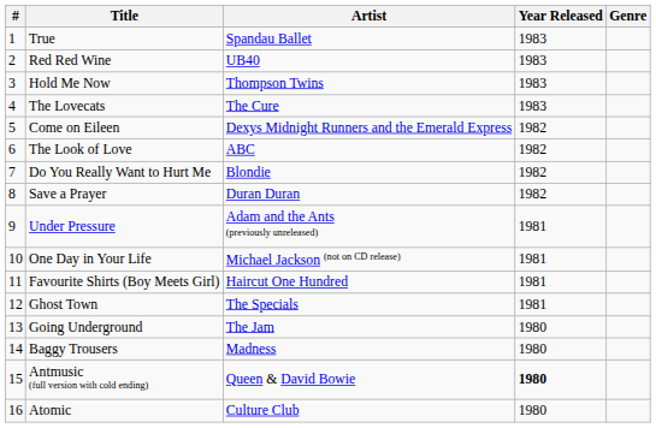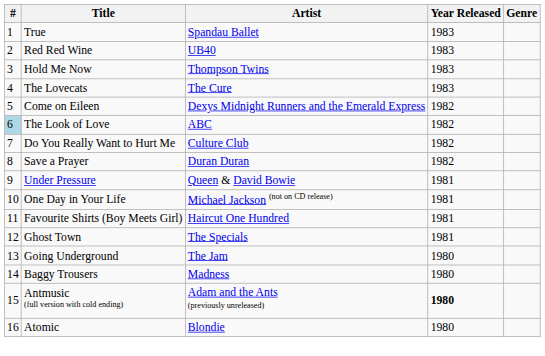The Look of Love | #: no background -> lightblue background
Do You Really Want to Hurt Me | Artist: Blondie -> Culture Club
Under Pressure | Artist: Adam and the Ants (previously unreleased) -> Queen & David Bowie
Antmusic (full version with cold ending) | Artist: Queen & David Bowie -> Adam and the Ants (previously unreleased)
Atomic | Artist: Culture Club -> Blondie
